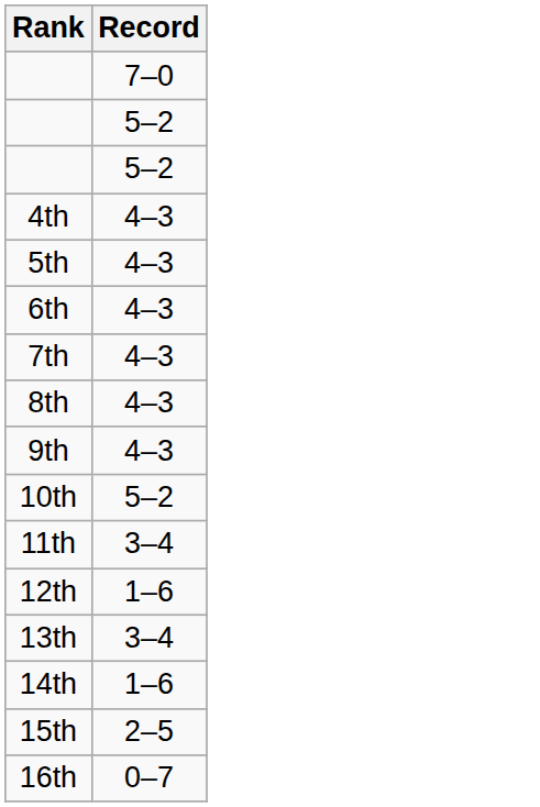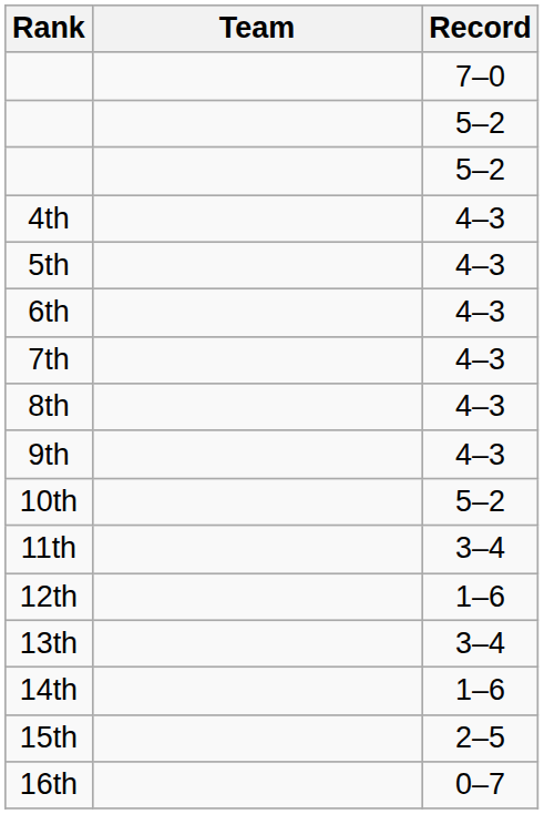+ column: Team
